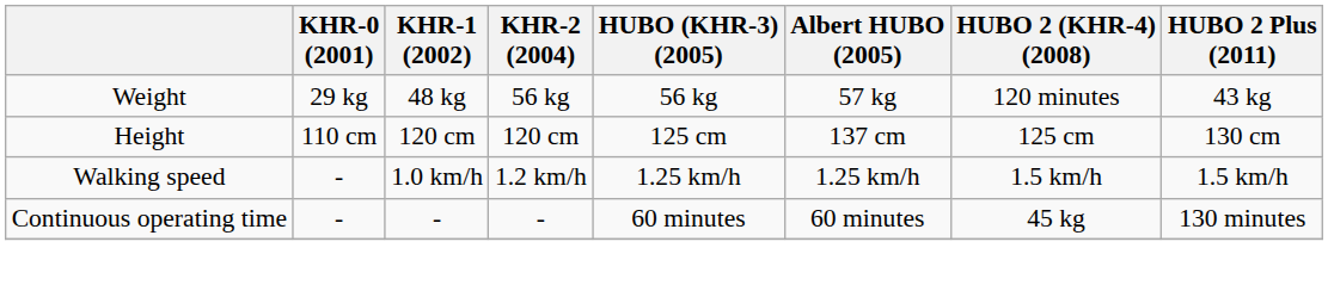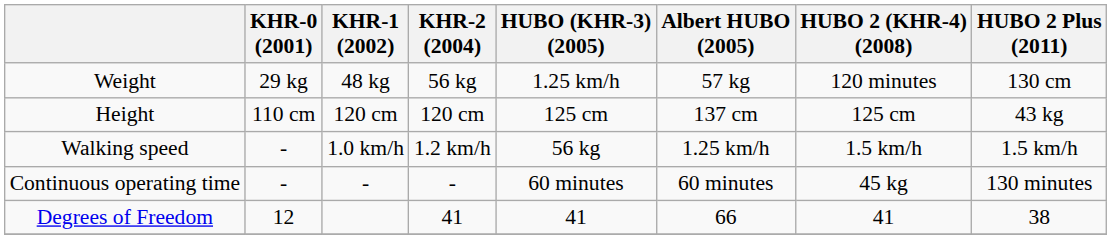Weight | HUBO (KHR-3) (2005): 56 kg -> 1.25 km/h
Weight | HUBO 2 Plus (2011): 43 kg -> 130 cm
Height | HUBO 2 Plus (2011): 130 cm -> 43 kg
Walking speed | HUBO (KHR-3) (2005): 1.25 km/h -> 56 kg
+ row: Degrees of Freedom | 12 | 41 | 41 | 66 | 41 | 38
